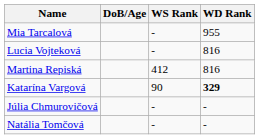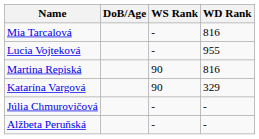Mia Tarcalová | WD Rank: 955 -> 816
Lucia Vojteková | WD Rank: 816 -> 955
Martina Repiská | WS Rank: 412 -> 90
Katarína Vargová | WD Rank: bold -> normal
+ row: Alžbeta Peruňská | - | -
- row: Natália Tomčová | - | -
